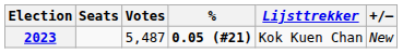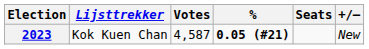columns swapped: Lijsttrekker <-> Seats
2023 | Votes: 5,487 -> 4,587
